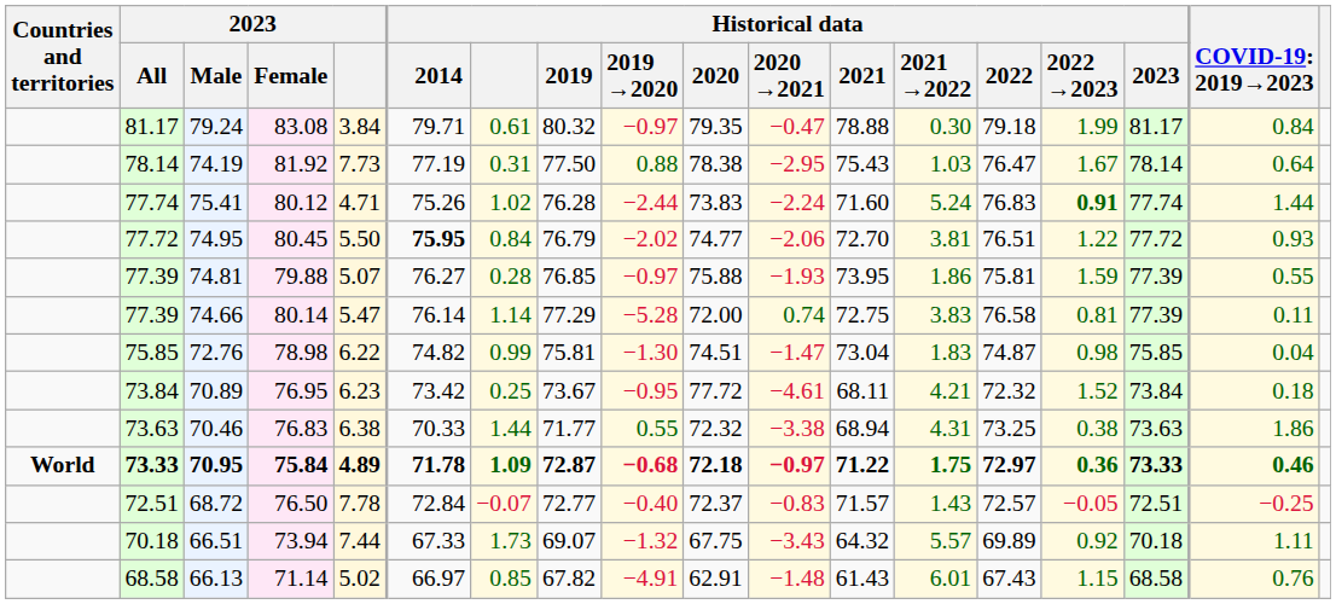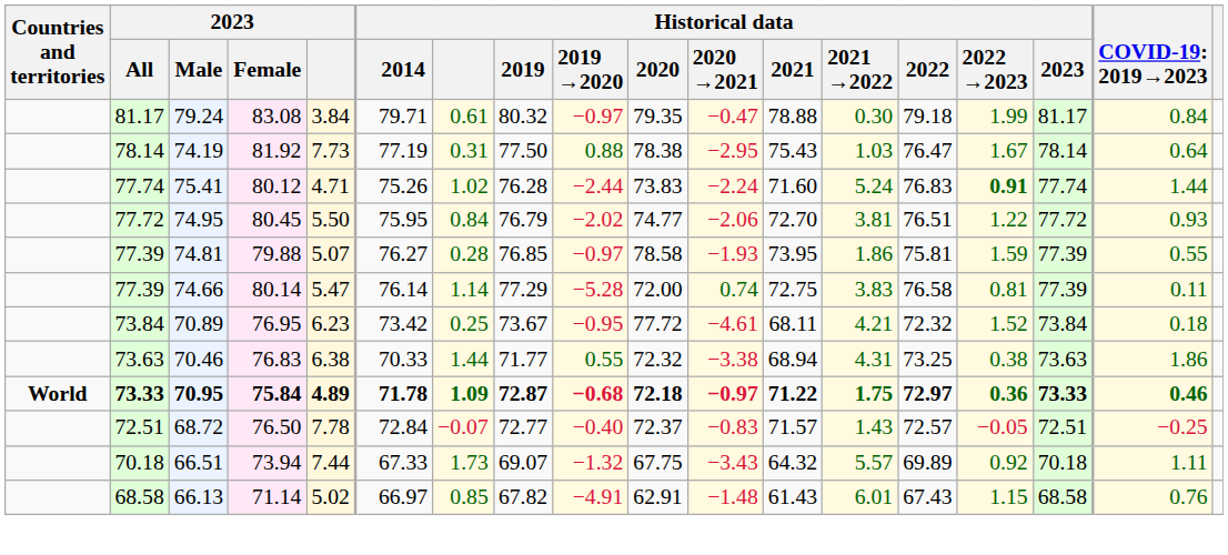74.95 | Historical data / 2014: bold -> normal
74.81 | Historical data / 2020: 75.88 -> 78.58
- row: 75.85 | 72.76 | 78.98 | 6.22 | 74.82 | 0.99 | 75.81 | −1.30 | 74.51 | −1.47 | 73.04 | 1.83 | 74.87 | 0.98 | 75.85 | 0.04
